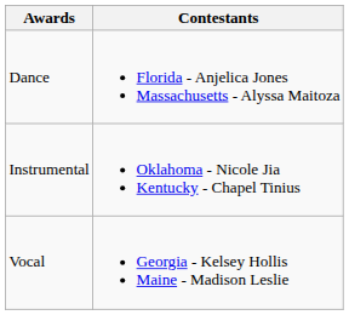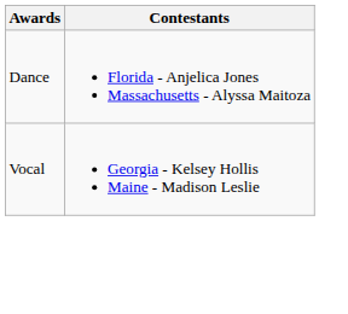- row: Instrumental | Oklahoma - Nicole Jia Kentucky - Chapel Tinius
